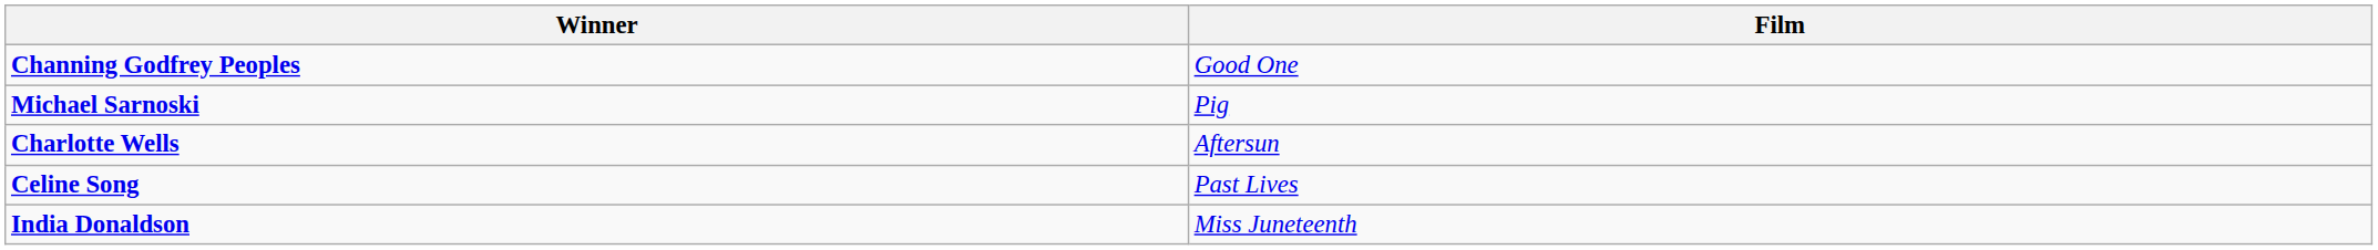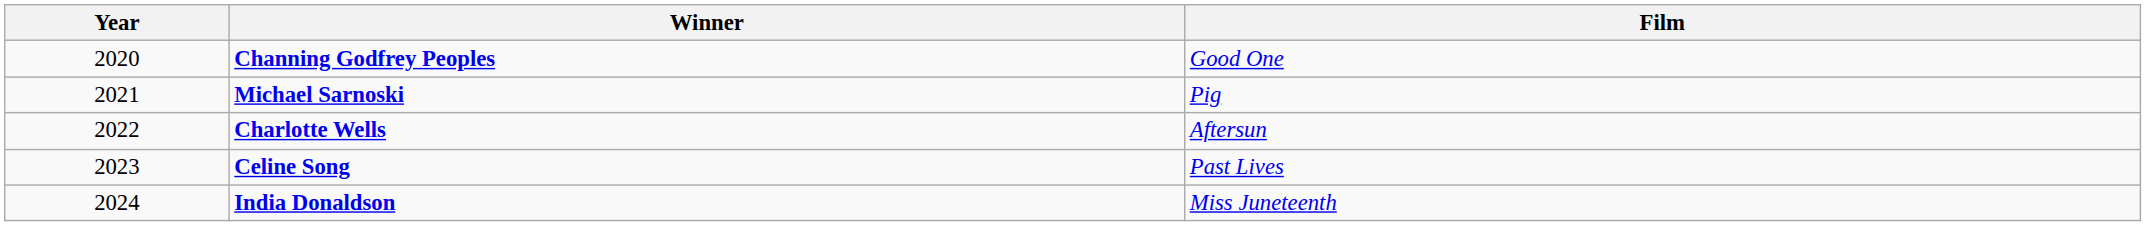+ column: Year | 2020 | 2021 | 2022 | 2023 | 2024
